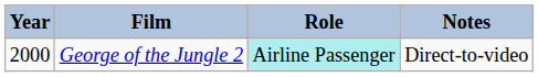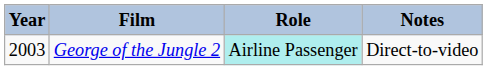George of the Jungle 2 | Year: 2000 -> 2003
